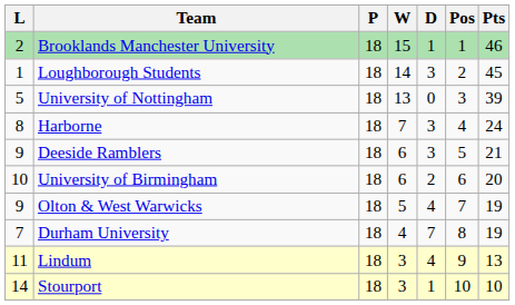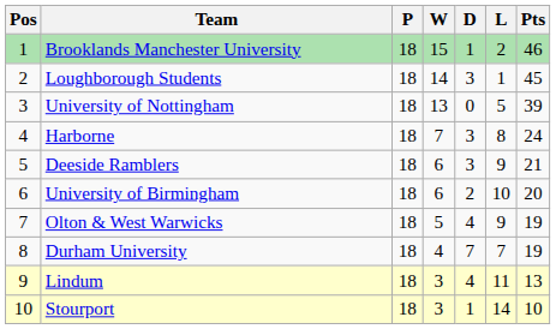columns swapped: Pos <-> L
